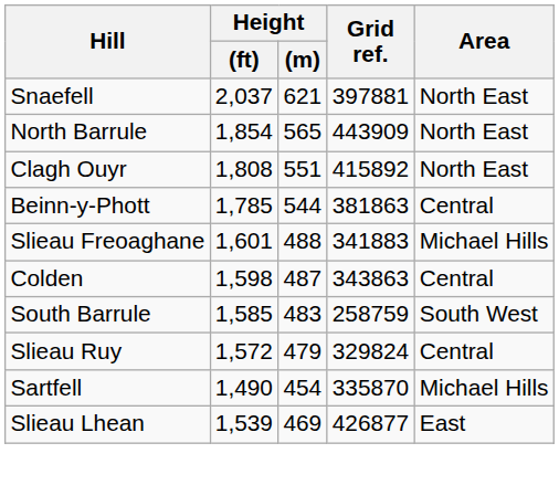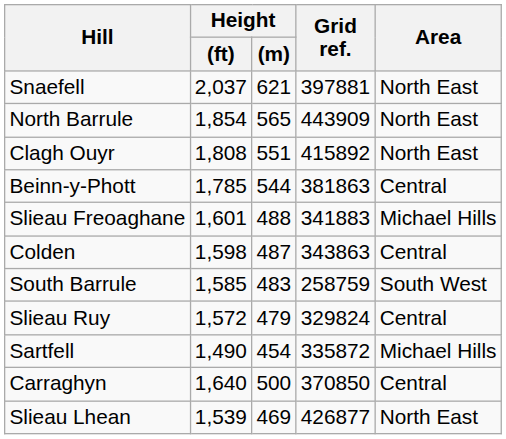Sartfell | Grid ref.: 335870 -> 335872
+ row: Carraghyn | 1,640 | 500 | 370850 | Central
Slieau Lhean | Area: East -> North East
